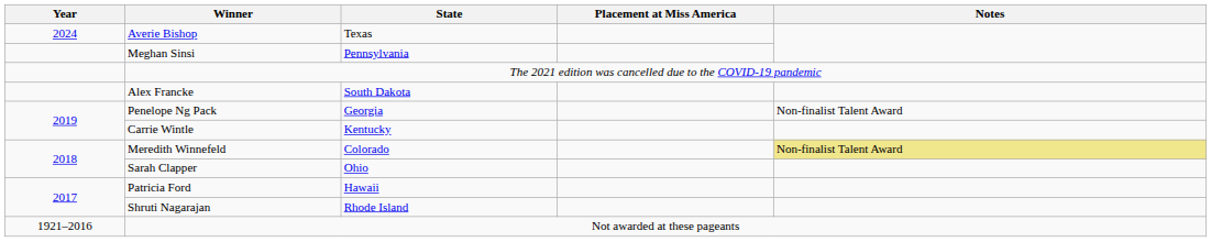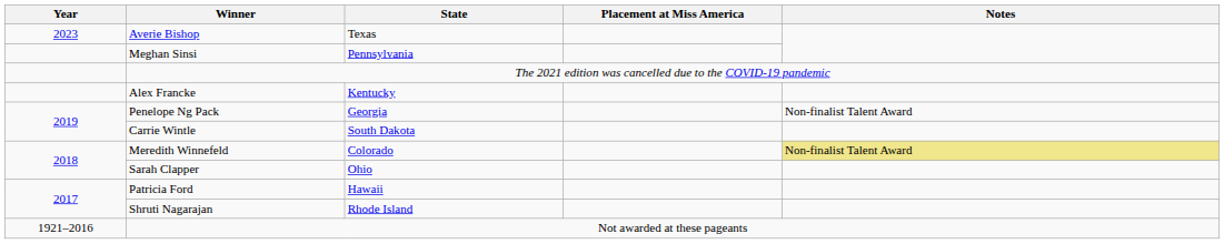Averie Bishop | Year: 2024 -> 2023
Alex Francke | State: South Dakota -> Kentucky
Carrie Wintle | State: Kentucky -> South Dakota
